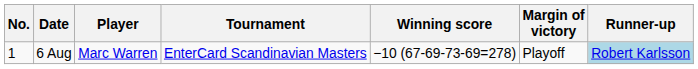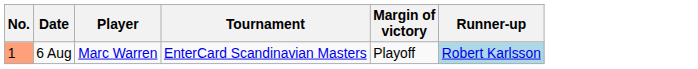- column: Winning score | −10 (67-69-73-69=278)
6 Aug | No.: no background -> lightsalmon background
